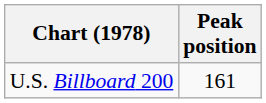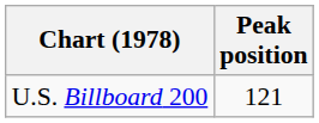U.S. Billboard 200 | Peak position: 161 -> 121
